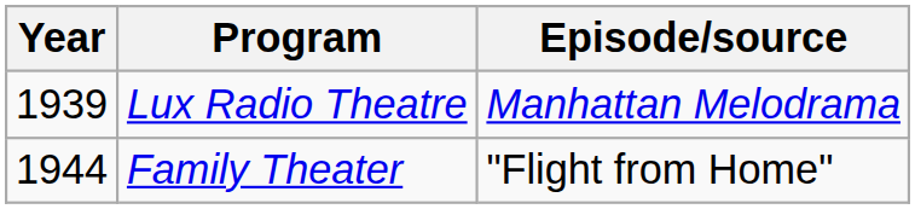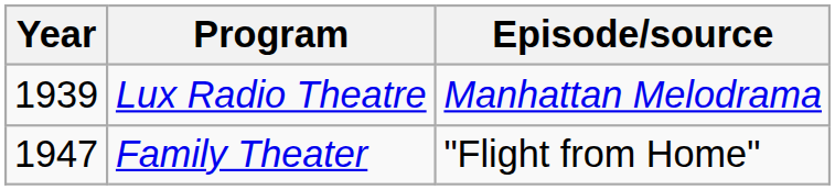Family Theater | Year: 1944 -> 1947
